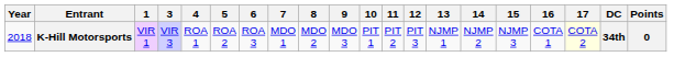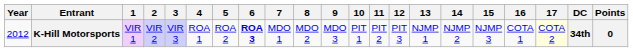+ column: 2 | VIR 2
K-Hill Motorsports | Year: 2018 -> 2012
K-Hill Motorsports | 6: normal -> bold
